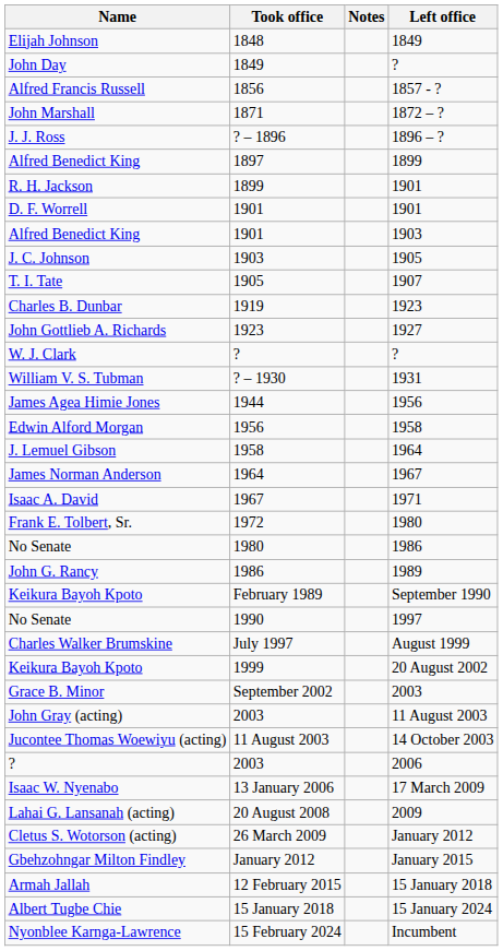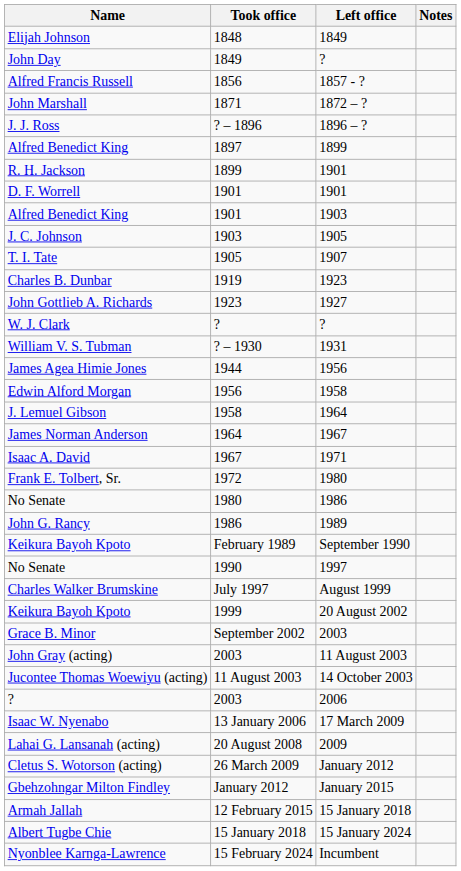columns swapped: Left office <-> Notes
